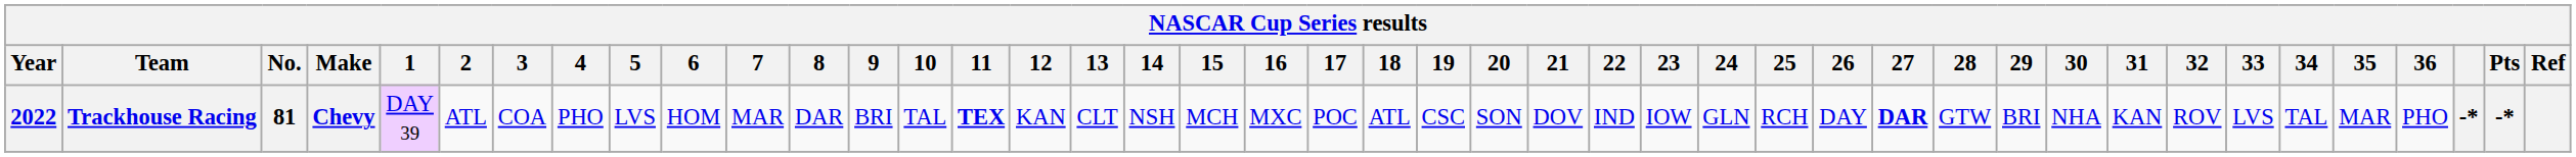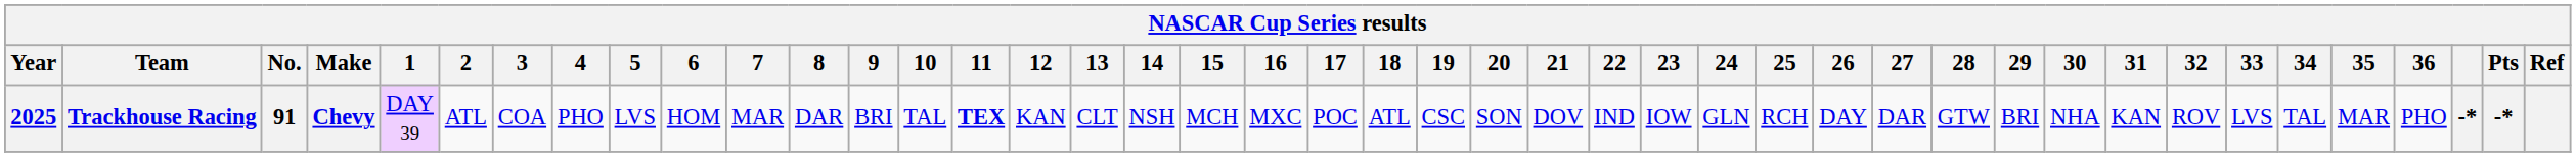Trackhouse Racing | Year: 2022 -> 2025
Trackhouse Racing | No.: 81 -> 91
Trackhouse Racing | 27: bold -> normal
